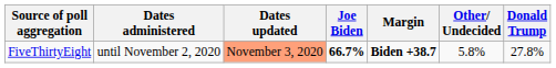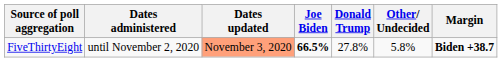columns swapped: Donald Trump <-> Margin
FiveThirtyEight | Joe Biden: 66.7% -> 66.5%
